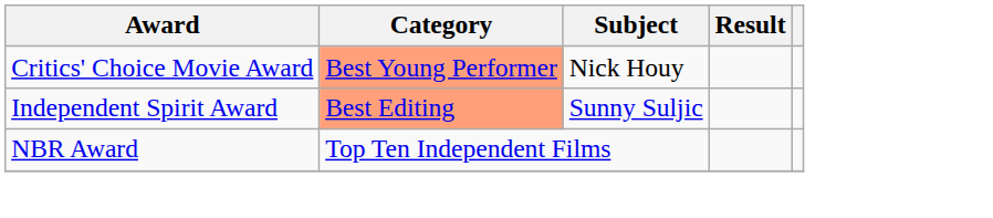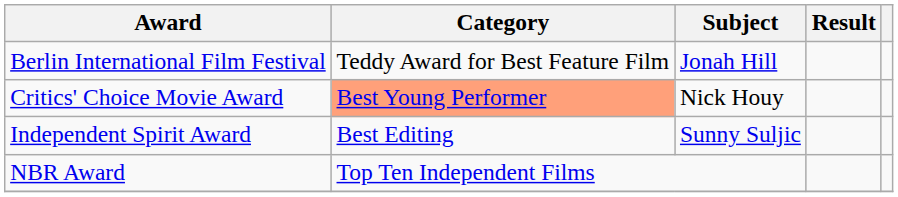+ row: Berlin International Film Festival | Teddy Award for Best Feature Film | Jonah Hill
Independent Spirit Award | Category: lightsalmon background -> no background
